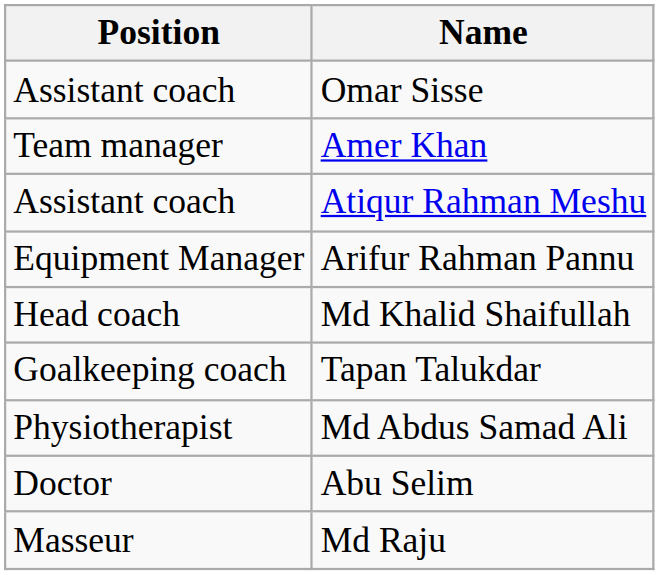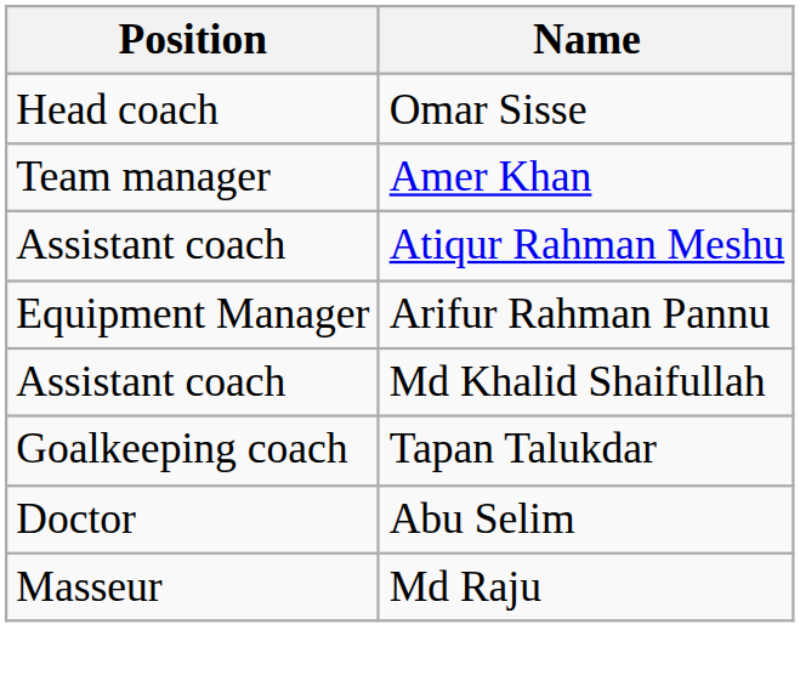Omar Sisse | Position: Assistant coach -> Head coach
Md Khalid Shaifullah | Position: Head coach -> Assistant coach
- row: Physiotherapist | Md Abdus Samad Ali
